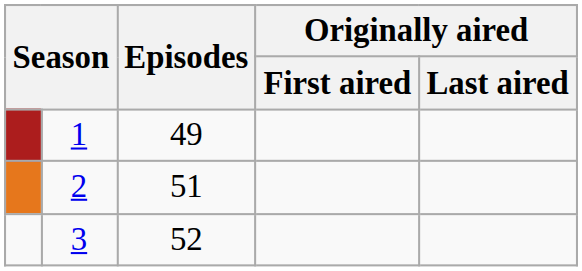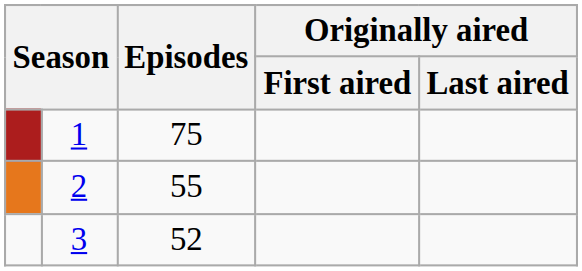1 | Episodes: 49 -> 75
2 | Episodes: 51 -> 55
